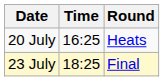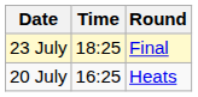rows swapped: 20 July <-> 23 July
